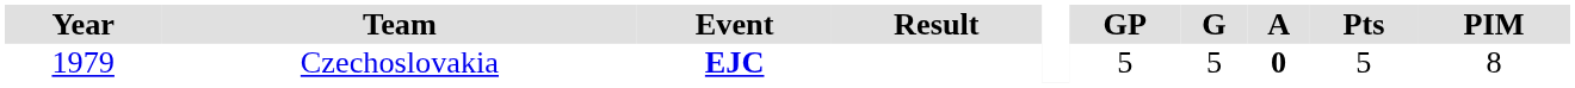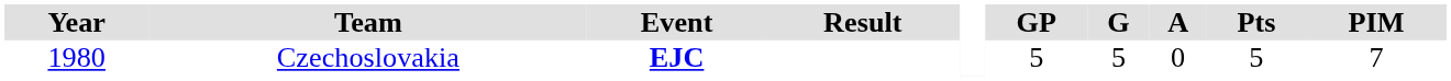Czechoslovakia | Year: 1979 -> 1980
Czechoslovakia | A: bold -> normal
Czechoslovakia | PIM: 8 -> 7
